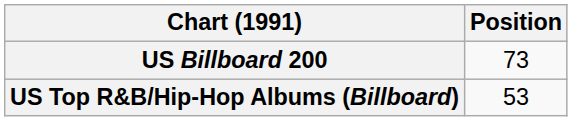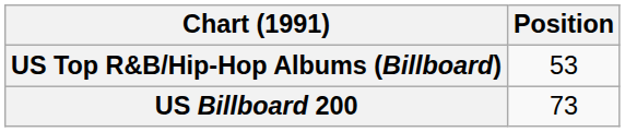rows swapped: US Billboard 200 <-> US Top R&B/Hip-Hop Albums (Billboard)
